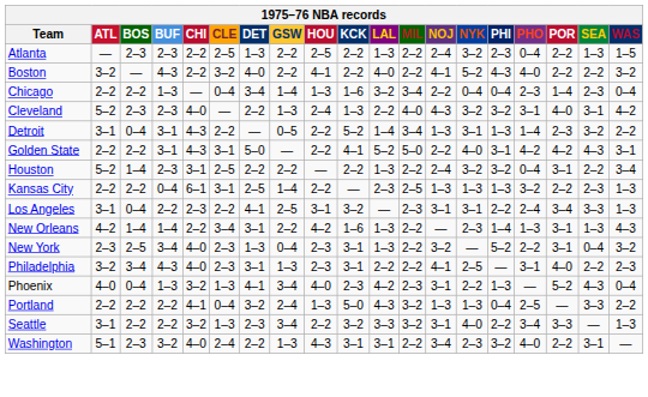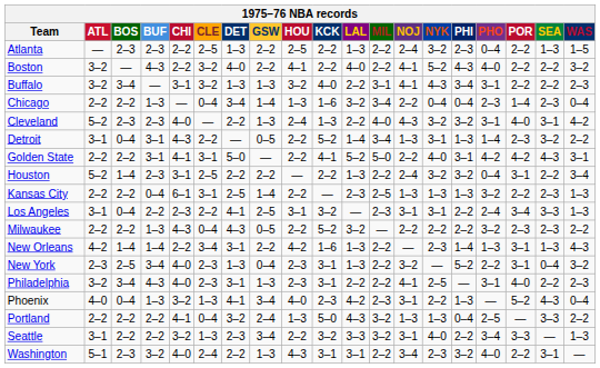+ row: Buffalo | 3–2 | 3–4 | — | 3–1 | 3–2 | 1–3 | 1–3 | 3–2 | 4–0 | 2–2 | 3–1 | 4–1 | 4–3 | 3–4 | 3–1 | 2–2 | 2–2 | 2–3
Golden State | CHI: 4–3 -> 4–1
+ row: Milwaukee | 2–2 | 2–2 | 1–3 | 4–3 | 0–4 | 4–3 | 0–5 | 2–2 | 5–2 | 3–2 | — | 2–2 | 2–2 | 2–2 | 3–2 | 2–3 | 2–3 | 2–2
